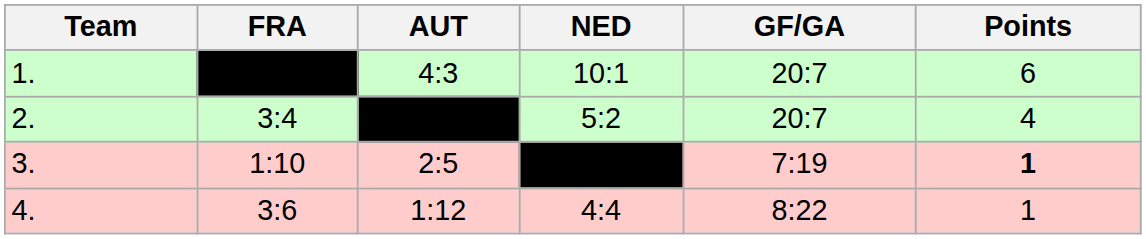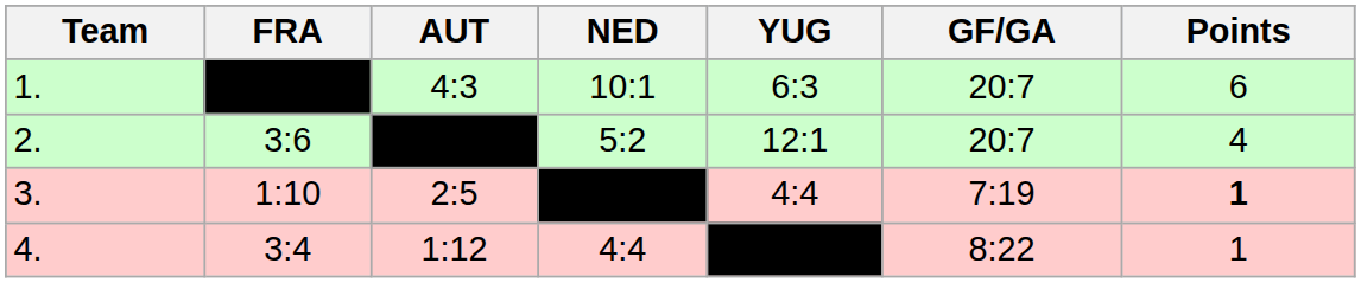+ column: YUG | 6:3 | 12:1 | 4:4
2. | FRA: 3:4 -> 3:6
4. | FRA: 3:6 -> 3:4
